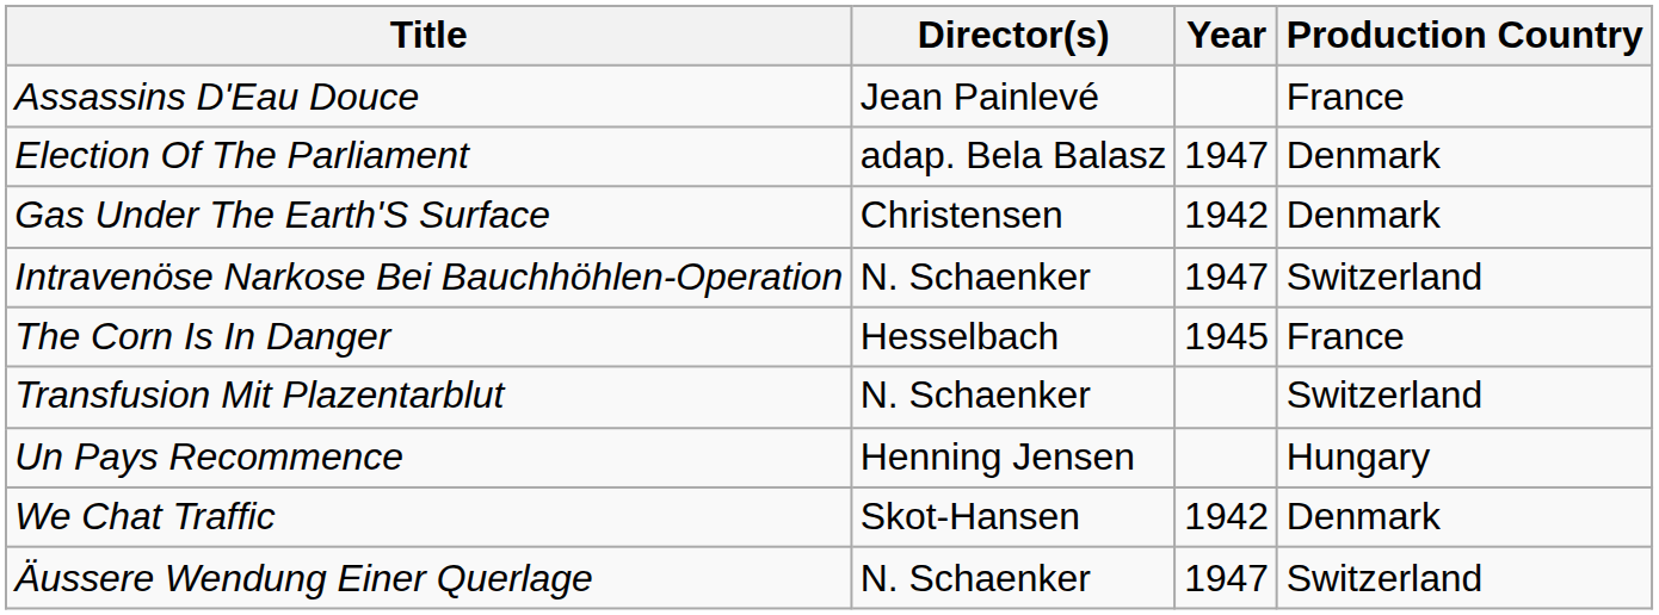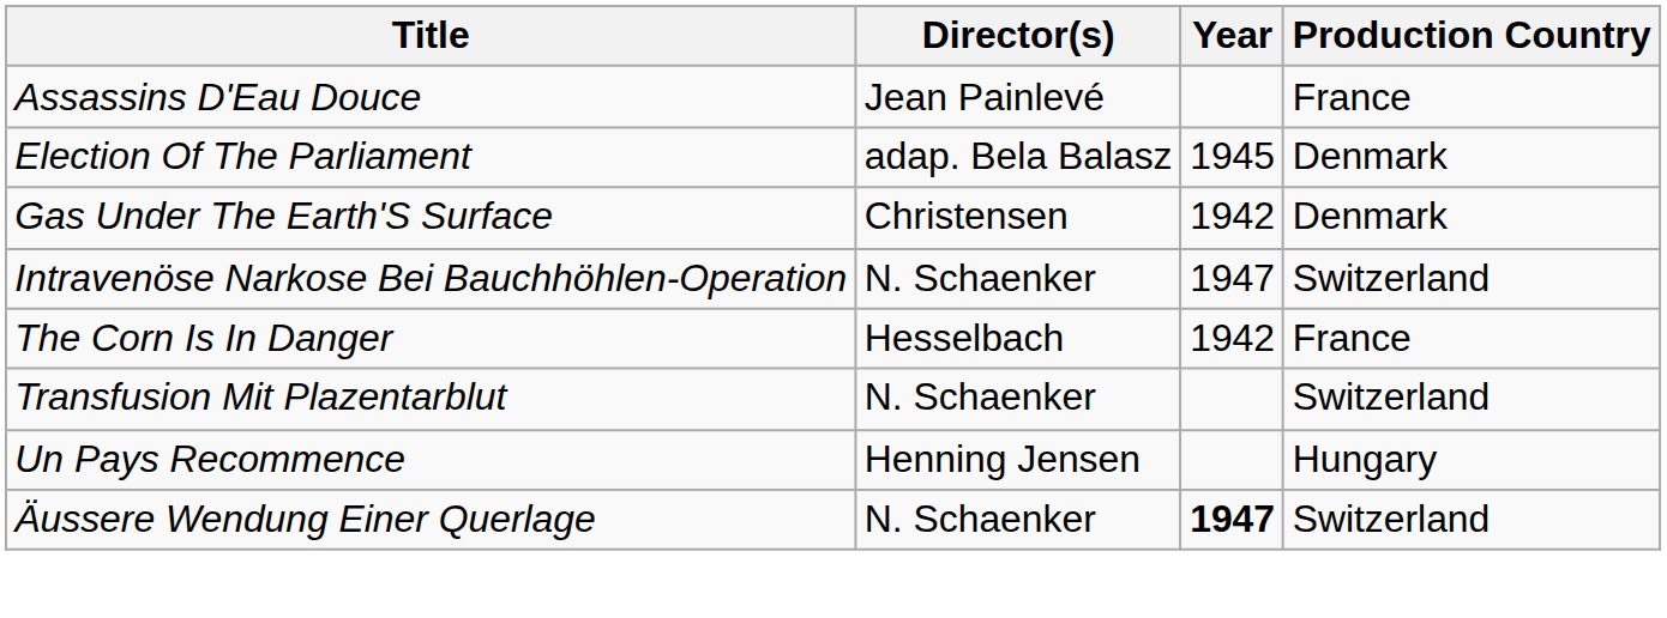Election Of The Parliament | Year: 1947 -> 1945
The Corn Is In Danger | Year: 1945 -> 1942
- row: We Chat Traffic | Skot-Hansen | 1942 | Denmark
Äussere Wendung Einer Querlage | Year: normal -> bold
